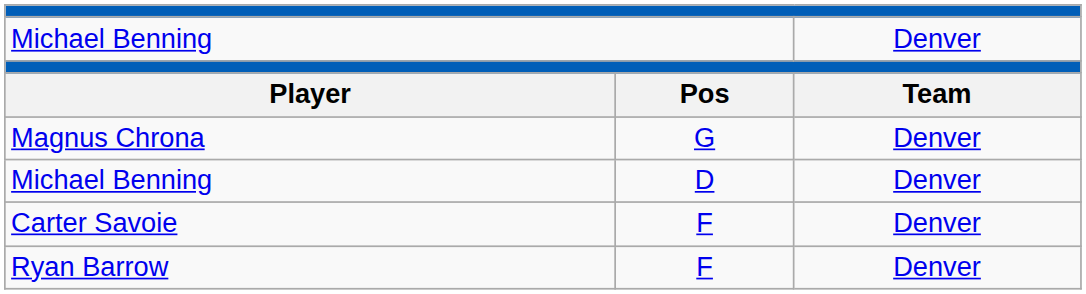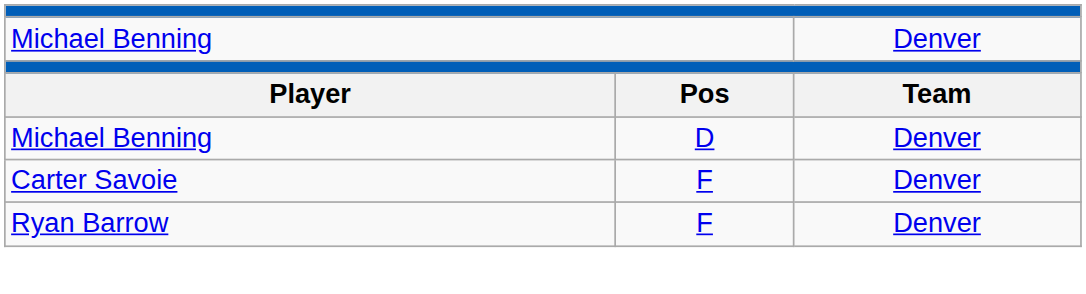- row: Magnus Chrona | G | Denver
